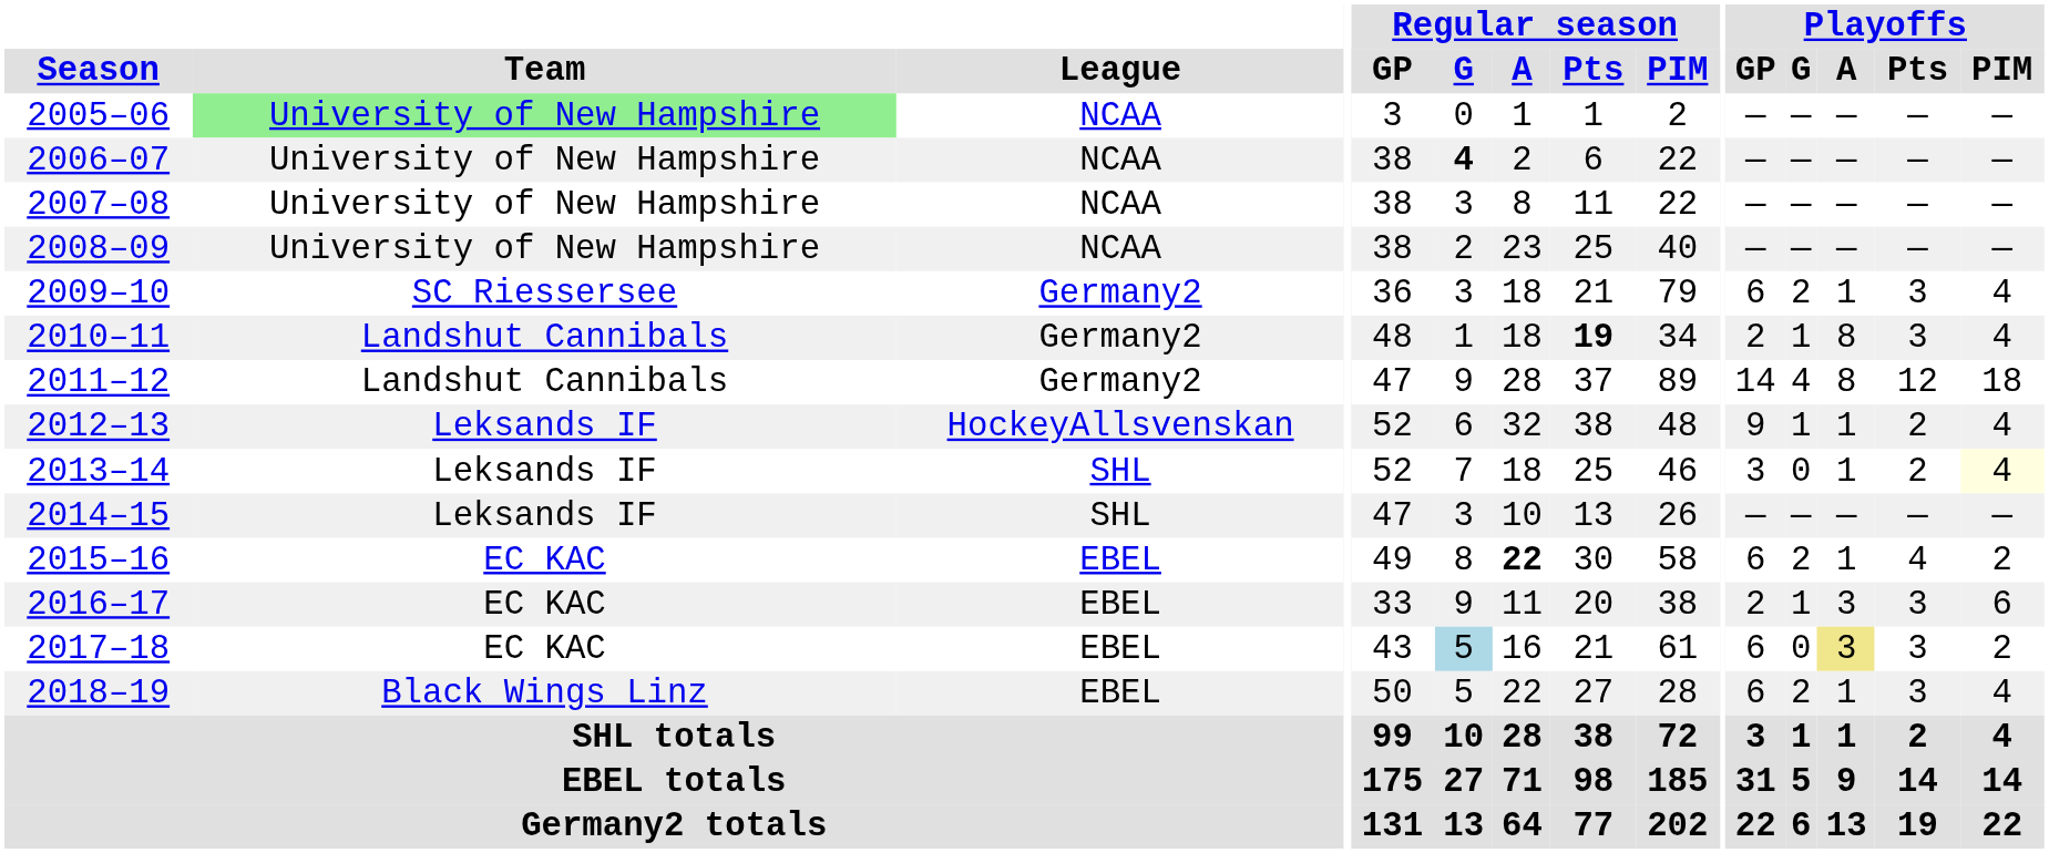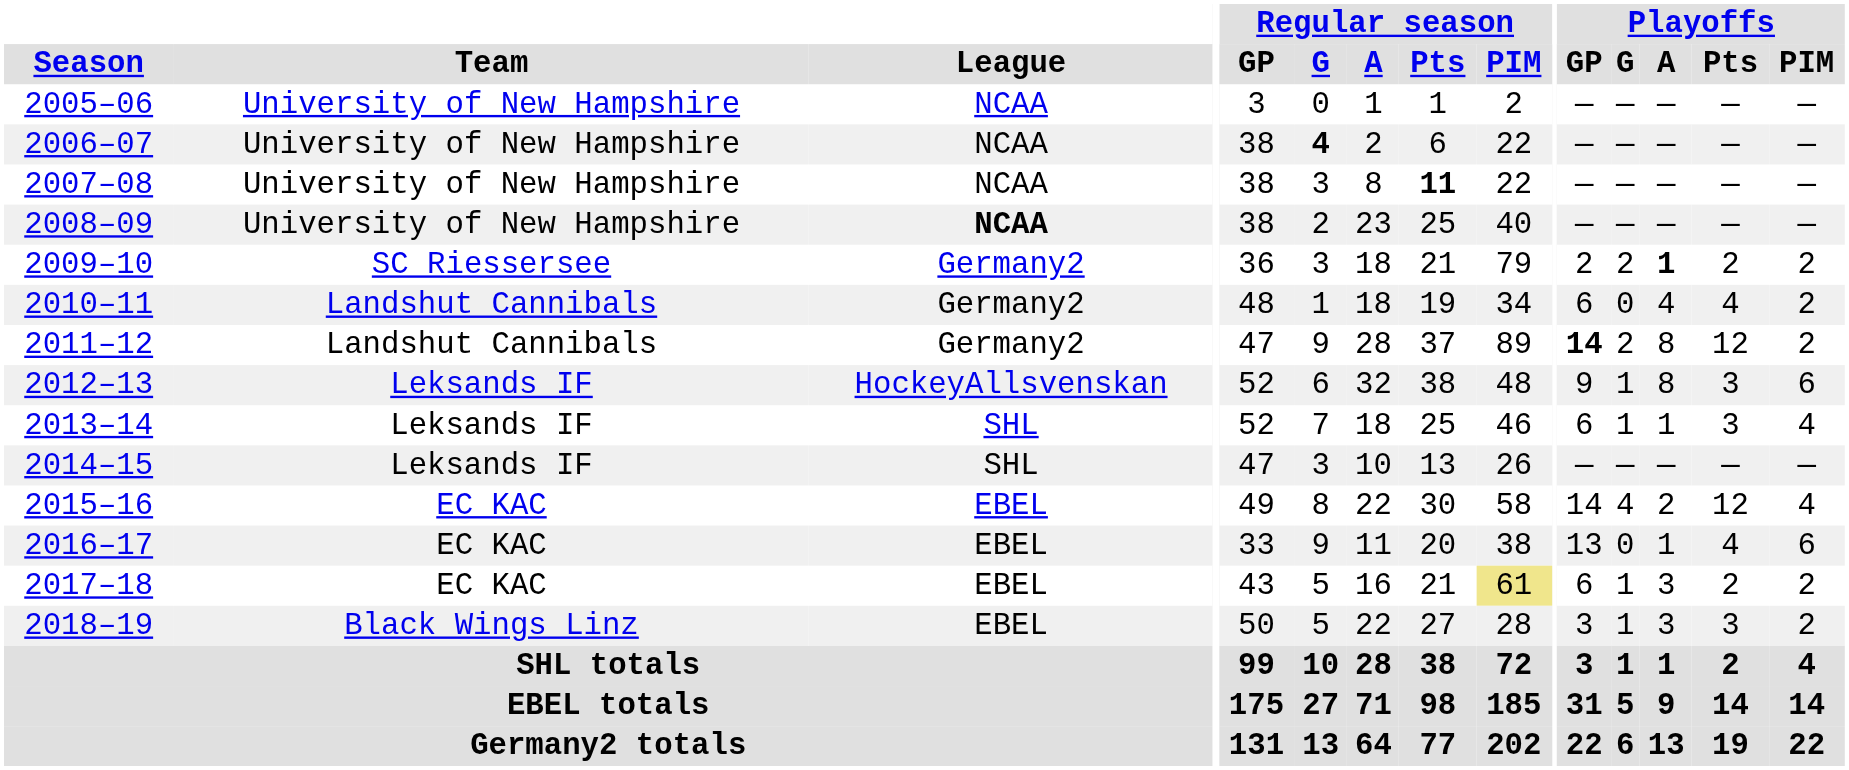2005–06 | Team: lightgreen background -> no background
2007–08 | Regular season / Pts: normal -> bold
2008–09 | League: normal -> bold
2009–10 | Playoffs / GP: 6 -> 2
2009–10 | Playoffs / A: normal -> bold
2009–10 | Playoffs / Pts: 3 -> 2
2009–10 | Playoffs / PIM: 4 -> 2
2010–11 | Regular season / Pts: bold -> normal
2010–11 | Playoffs / GP: 2 -> 6
2010–11 | Playoffs / G: 1 -> 0
2010–11 | Playoffs / A: 8 -> 4
2010–11 | Playoffs / Pts: 3 -> 4
2010–11 | Playoffs / PIM: 4 -> 2
2011–12 | Playoffs / GP: normal -> bold
2011–12 | Playoffs / G: 4 -> 2
2011–12 | Playoffs / PIM: 18 -> 2
2012–13 | Playoffs / A: 1 -> 8
2012–13 | Playoffs / Pts: 2 -> 3
2012–13 | Playoffs / PIM: 4 -> 6
2013–14 | Playoffs / GP: 3 -> 6
2013–14 | Playoffs / G: 0 -> 1
2013–14 | Playoffs / Pts: 2 -> 3
2013–14 | Playoffs / PIM: lightyellow background -> no background
2015–16 | Regular season / A: bold -> normal
2015–16 | Playoffs / GP: 6 -> 14
2015–16 | Playoffs / G: 2 -> 4
2015–16 | Playoffs / A: 1 -> 2
2015–16 | Playoffs / Pts: 4 -> 12
2015–16 | Playoffs / PIM: 2 -> 4
2016–17 | Playoffs / GP: 2 -> 13
2016–17 | Playoffs / G: 1 -> 0
2016–17 | Playoffs / A: 3 -> 1
2016–17 | Playoffs / Pts: 3 -> 4
2017–18 | Regular season / G: lightblue background -> no background
2017–18 | Regular season / PIM: no background -> khaki background
2017–18 | Playoffs / G: 0 -> 1
2017–18 | Playoffs / A: khaki background -> no background
2017–18 | Playoffs / Pts: 3 -> 2
2018–19 | Playoffs / GP: 6 -> 3
2018–19 | Playoffs / G: 2 -> 1
2018–19 | Playoffs / A: 1 -> 3
2018–19 | Playoffs / PIM: 4 -> 2
